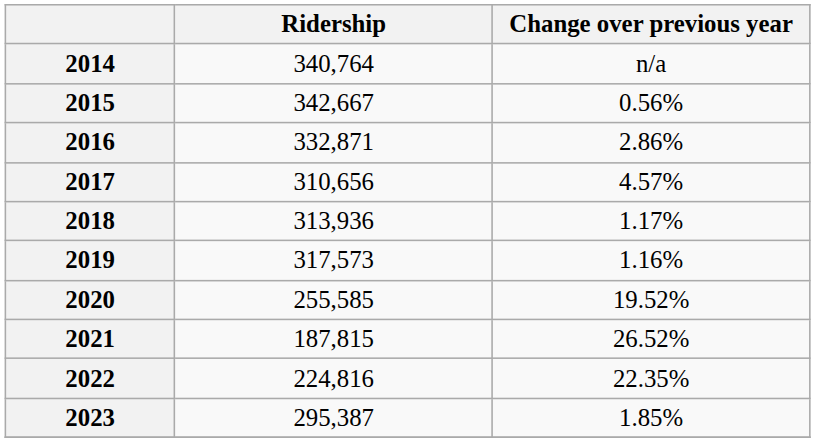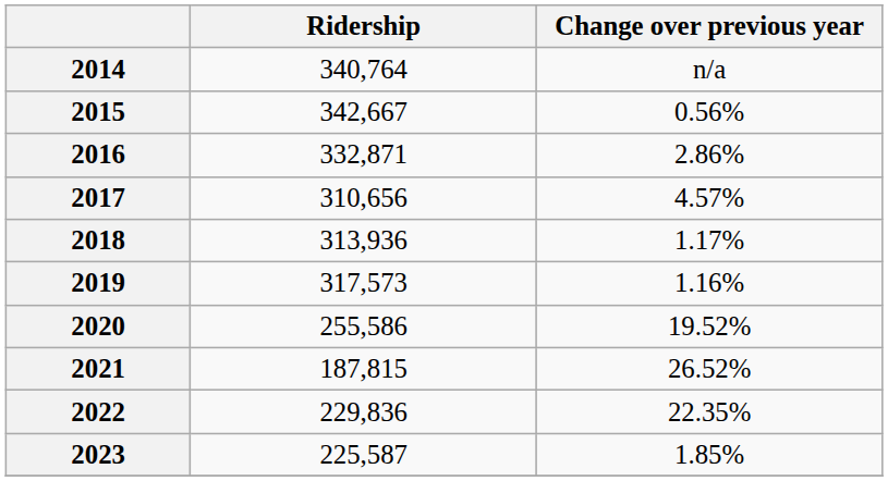2020 | Ridership: 255,585 -> 255,586
2022 | Ridership: 224,816 -> 229,836
2023 | Ridership: 295,387 -> 225,587
